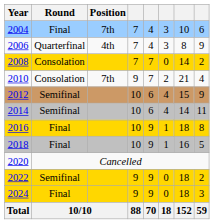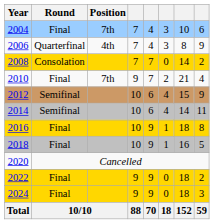2010 | Round: Consolation -> Final
2022 | Round: Semifinal -> Final
